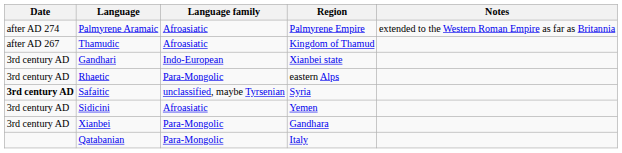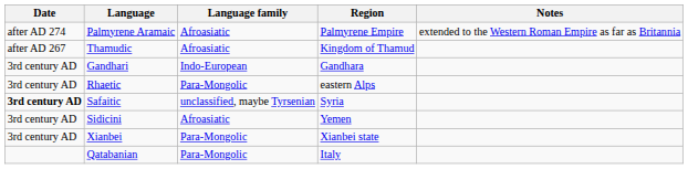Gandhari | Region: Xianbei state -> Gandhara
Xianbei | Region: Gandhara -> Xianbei state
